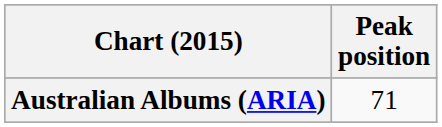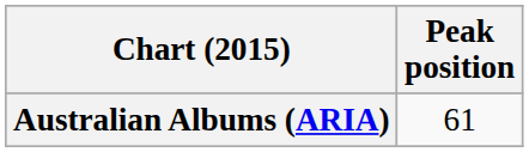Australian Albums (ARIA) | Peak position: 71 -> 61
